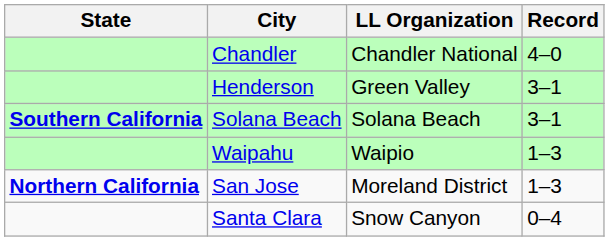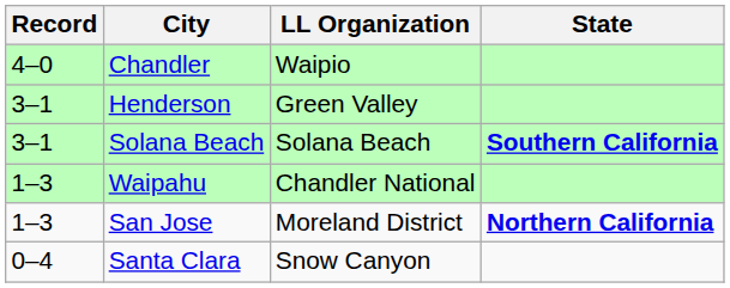columns swapped: State <-> Record
Chandler | LL Organization: Chandler National -> Waipio
Waipahu | LL Organization: Waipio -> Chandler National
